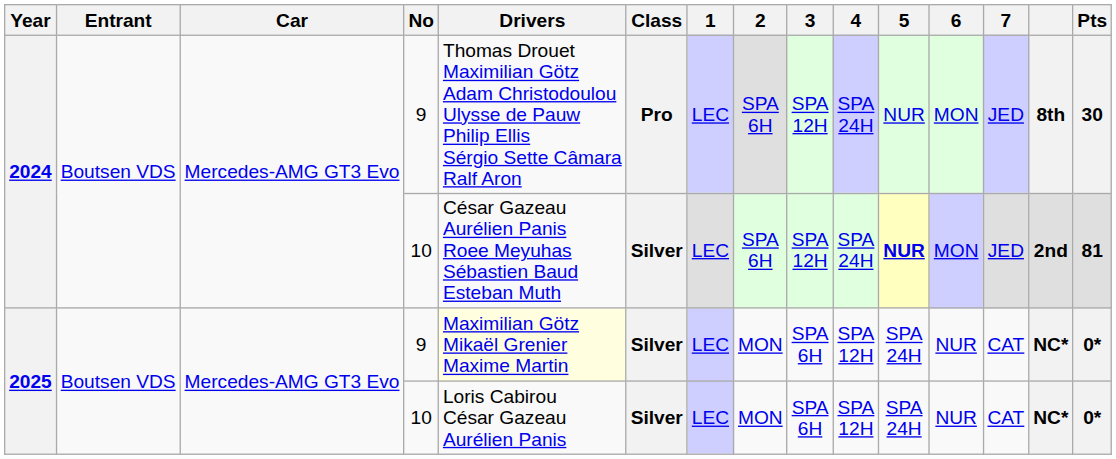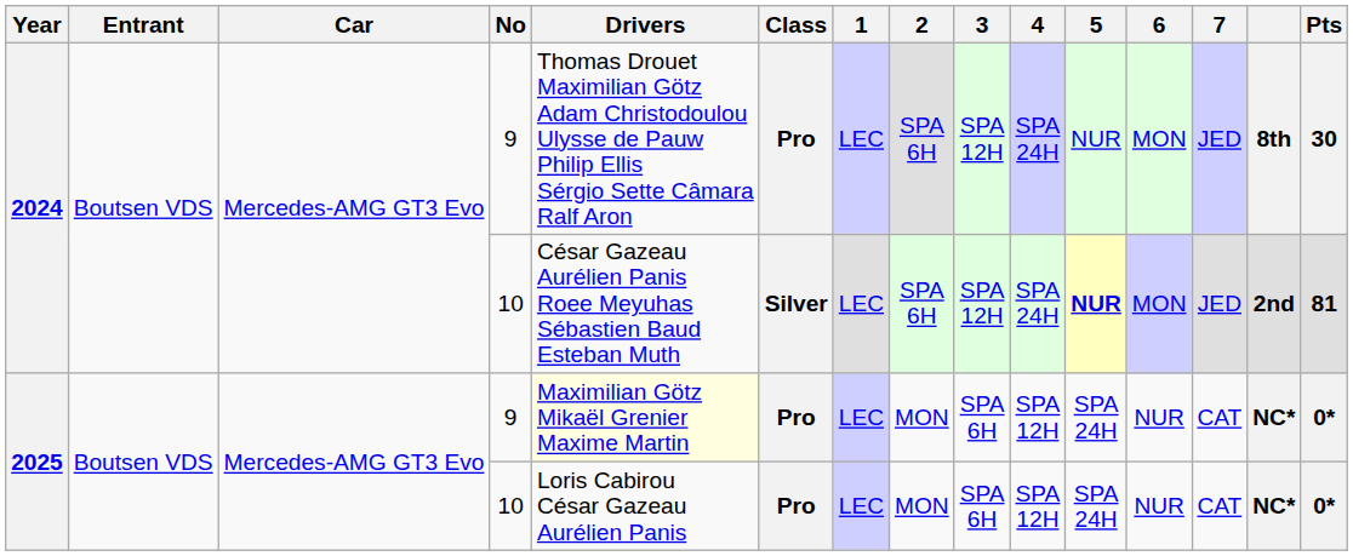2025 / 9 | Class: Silver -> Pro
2025 / 10 | Class: Silver -> Pro
